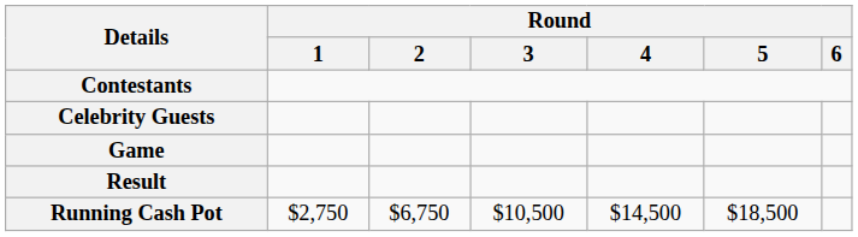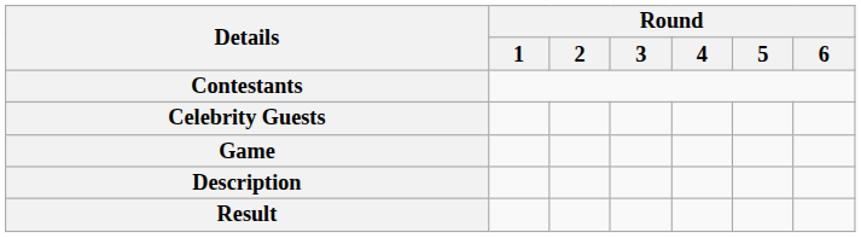+ row: Description
- row: Running Cash Pot | $2,750 | $6,750 | $10,500 | $14,500 | $18,500
